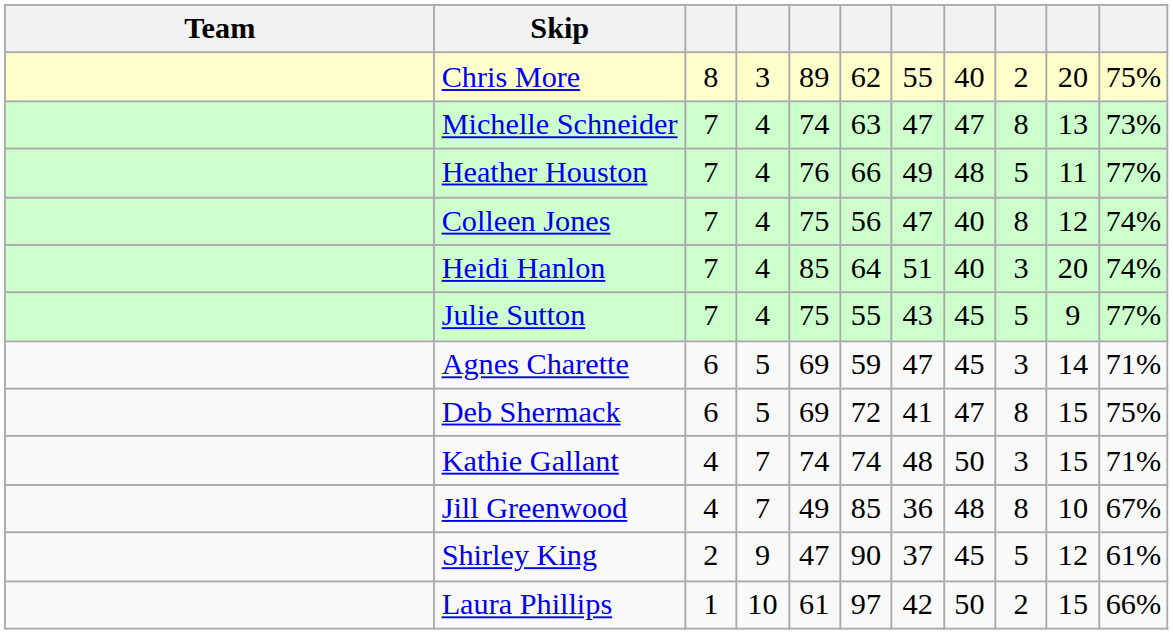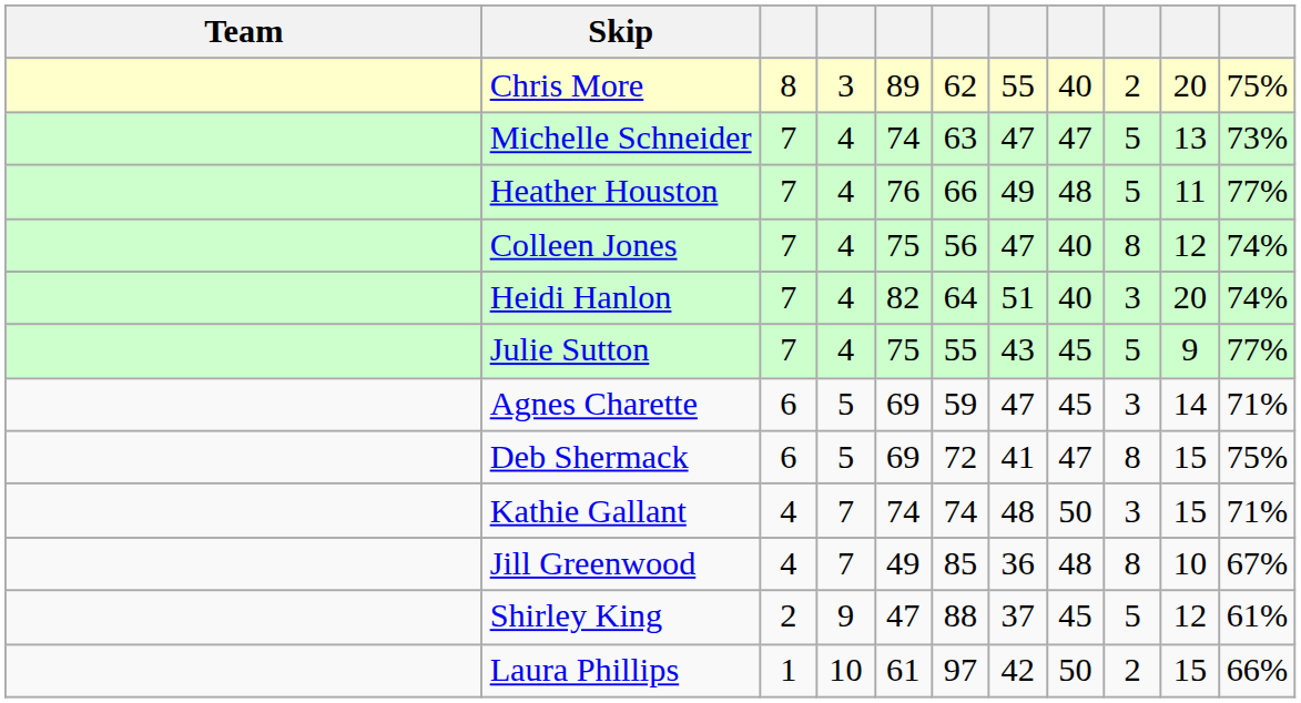Michelle Schneider | column 9: 8 -> 5
Heidi Hanlon | column 5: 85 -> 82
Shirley King | column 6: 90 -> 88
